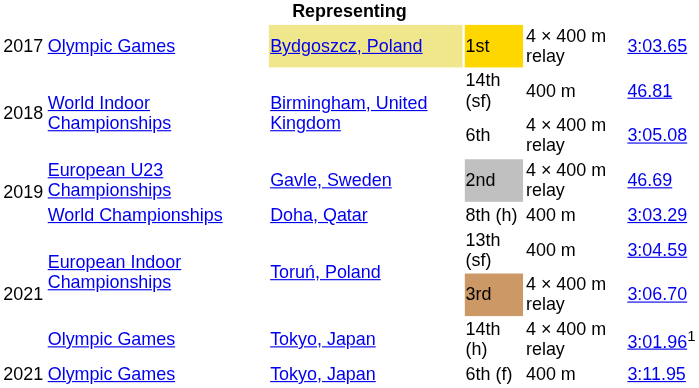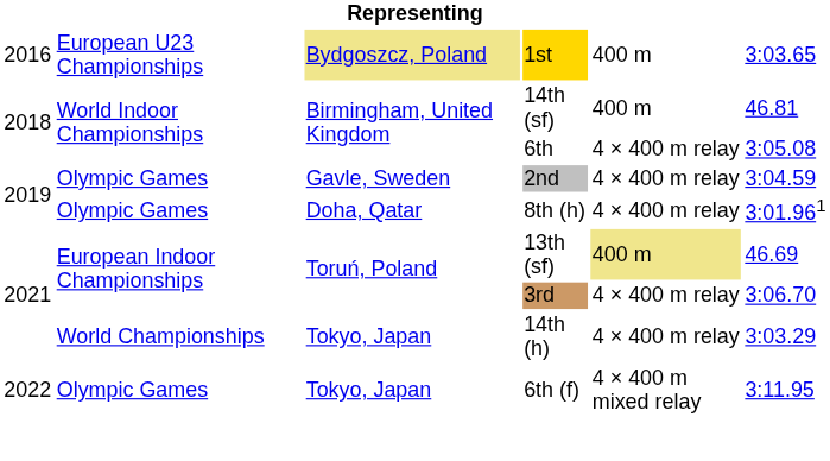1st | column 1: 2017 -> 2016
1st | column 2: Olympic Games -> European U23 Championships
1st | column 5: 4 × 400 m relay -> 400 m
2nd | column 2: European U23 Championships -> Olympic Games
2nd | column 6: 46.69 -> 3:04.59
8th (h) | column 2: World Championships -> Olympic Games
8th (h) | column 5: 400 m -> 4 × 400 m relay
8th (h) | column 6: 3:03.29 -> 3:01.961
13th (sf) | column 5: no background -> khaki background
13th (sf) | column 6: 3:04.59 -> 46.69
14th (h) | column 2: Olympic Games -> World Championships
14th (h) | column 6: 3:01.961 -> 3:03.29
6th (f) | column 1: 2021 -> 2022
6th (f) | column 5: 400 m -> 4 × 400 m mixed relay
